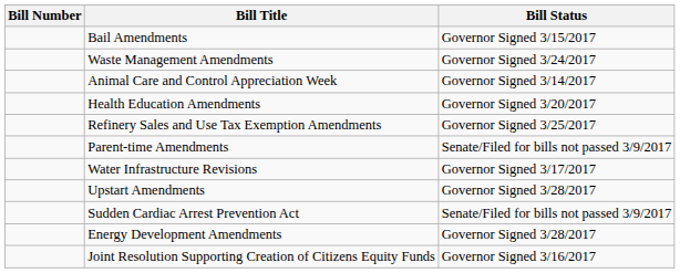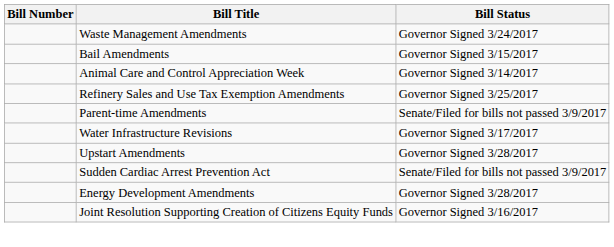rows swapped: Waste Management Amendments <-> Bail Amendments
- row: Health Education Amendments | Governor Signed 3/20/2017
